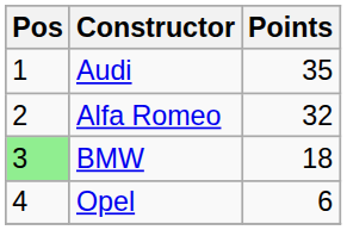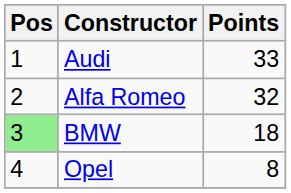Audi | Points: 35 -> 33
Opel | Points: 6 -> 8
